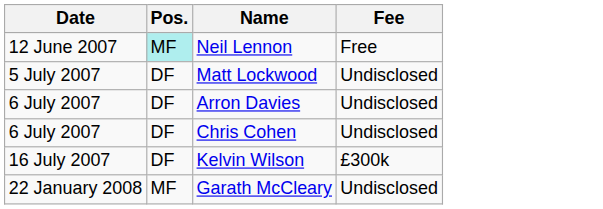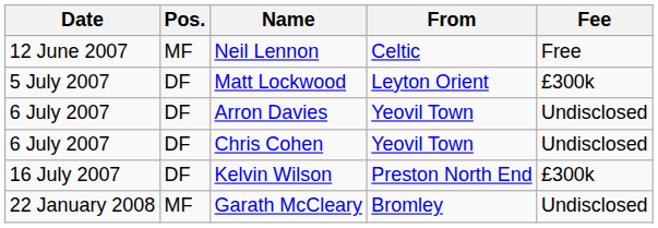+ column: From | Celtic | Leyton Orient | Yeovil Town | Yeovil Town | Preston North End | Bromley
Neil Lennon | Pos.: paleturquoise background -> no background
Matt Lockwood | Fee: Undisclosed -> £300k
